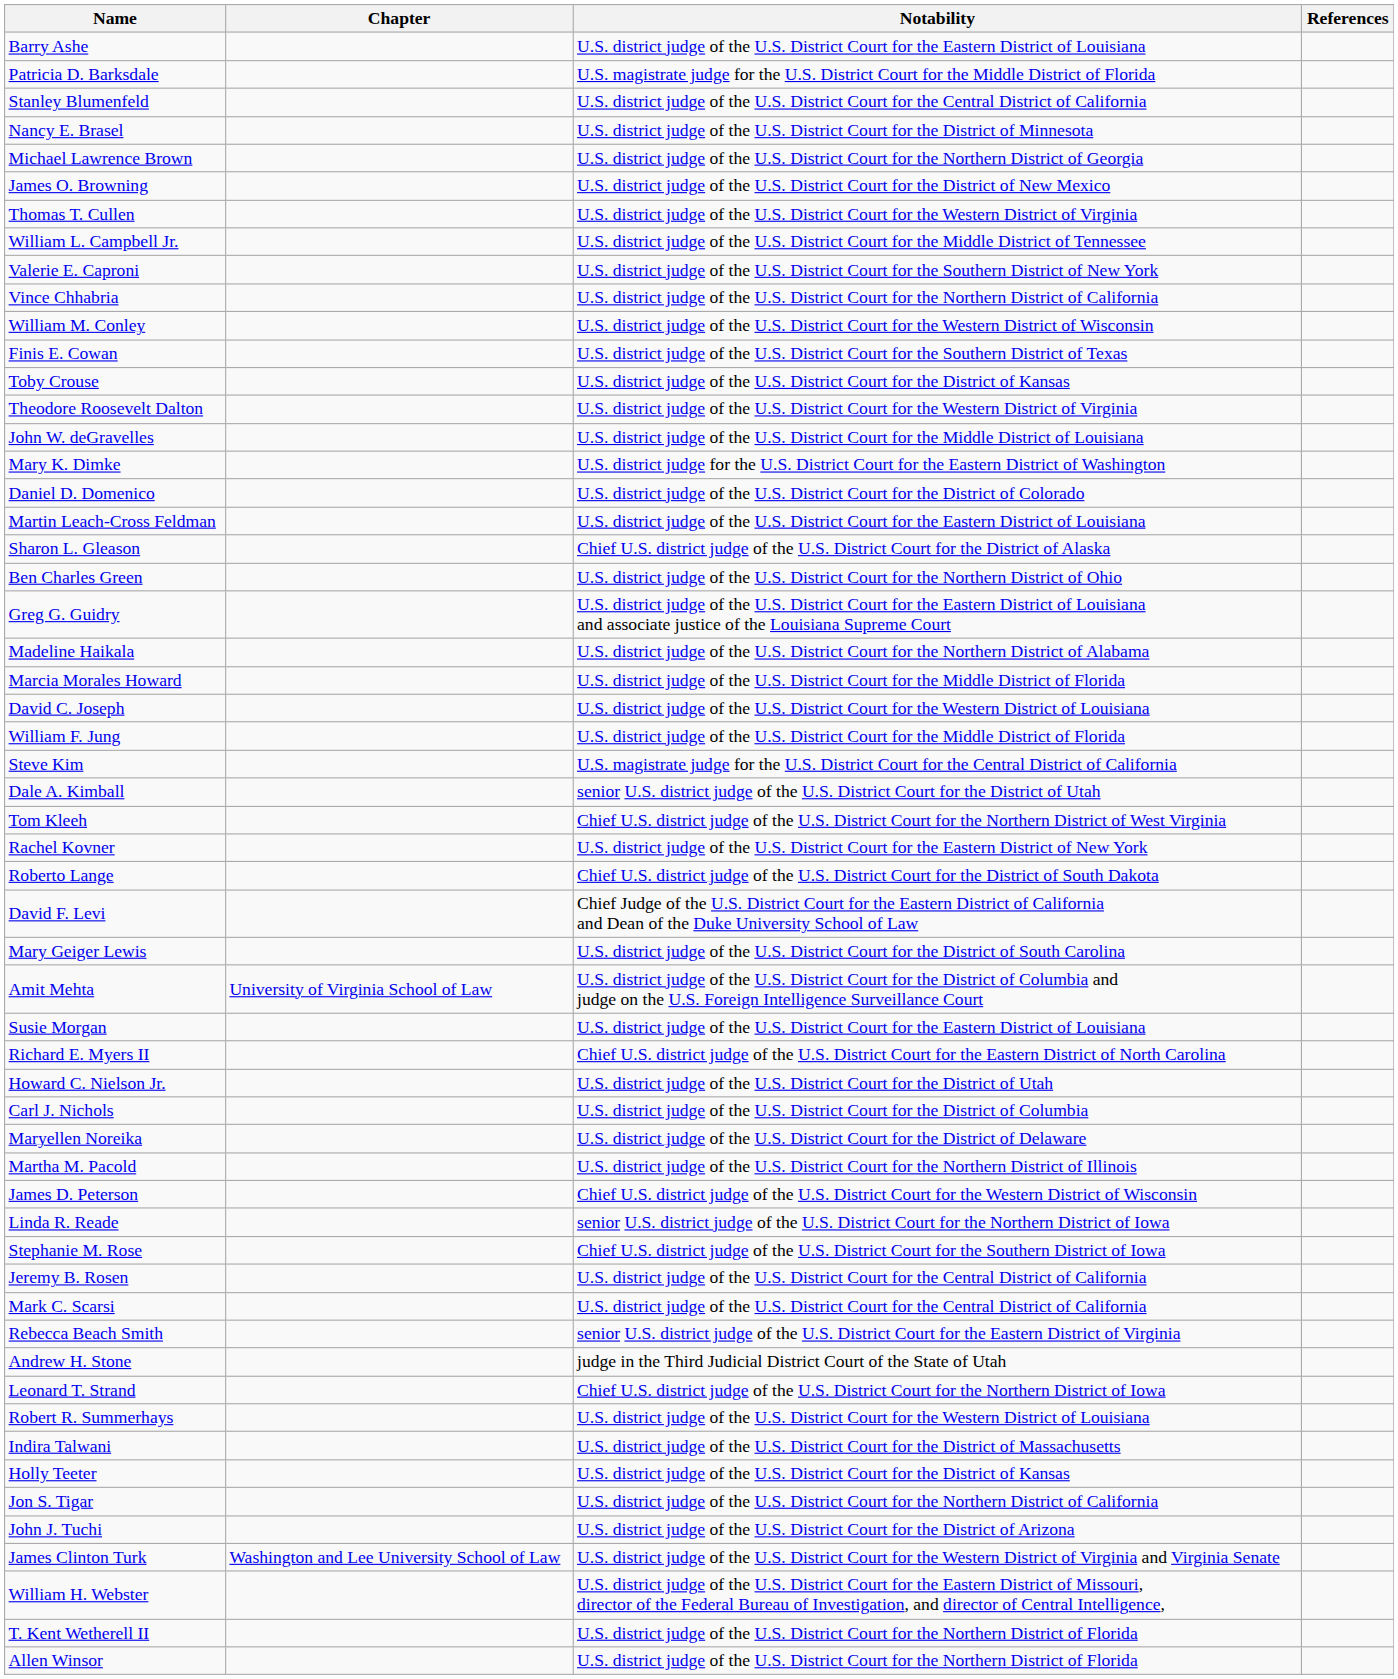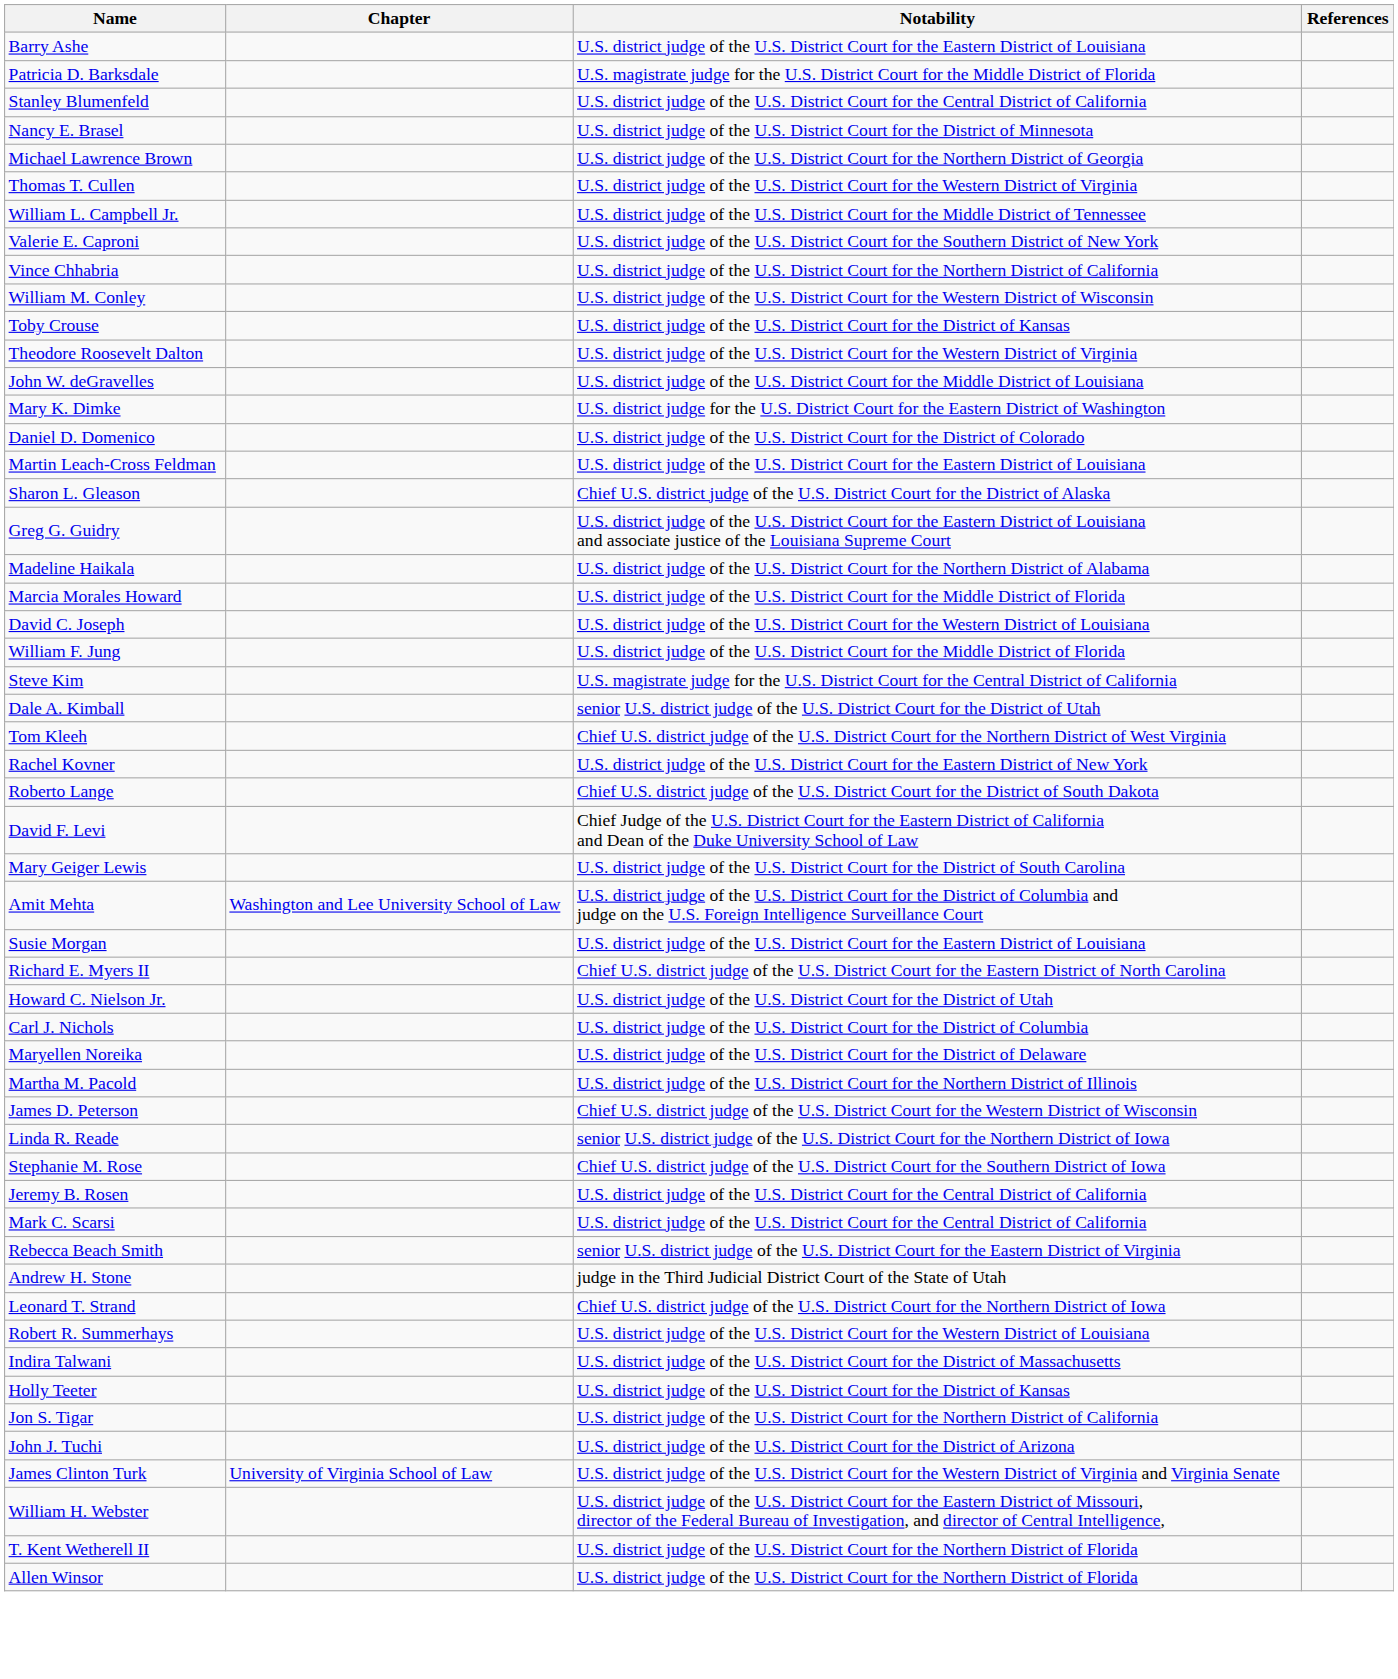- row: James O. Browning | U.S. district judge of the U.S. District Court for the District of New Mexico
- row: Finis E. Cowan | U.S. district judge of the U.S. District Court for the Southern District of Texas
- row: Ben Charles Green | U.S. district judge of the U.S. District Court for the Northern District of Ohio
Amit Mehta | Chapter: University of Virginia School of Law -> Washington and Lee University School of Law
James Clinton Turk | Chapter: Washington and Lee University School of Law -> University of Virginia School of Law
